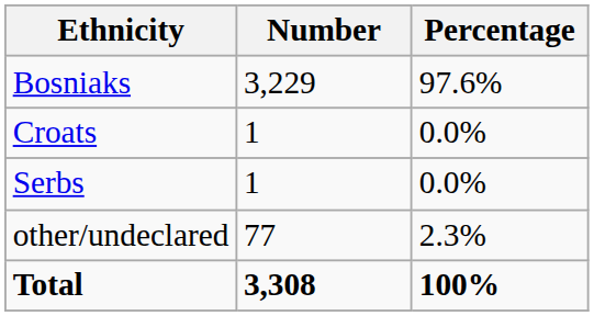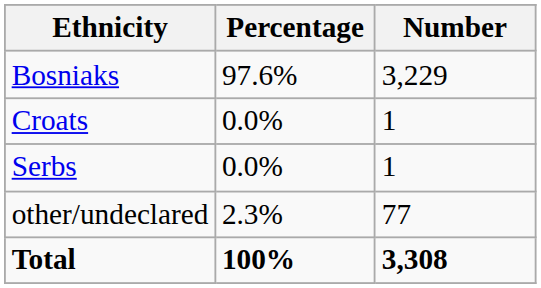columns swapped: Number <-> Percentage
